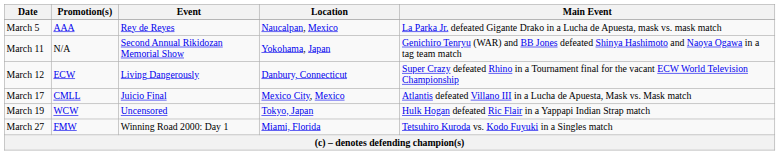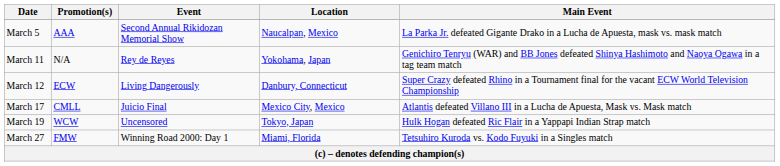March 5 | Event: Rey de Reyes -> Second Annual Rikidozan Memorial Show
March 11 | Event: Second Annual Rikidozan Memorial Show -> Rey de Reyes
